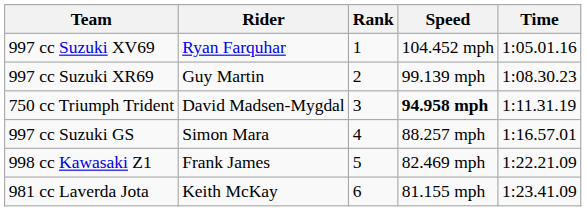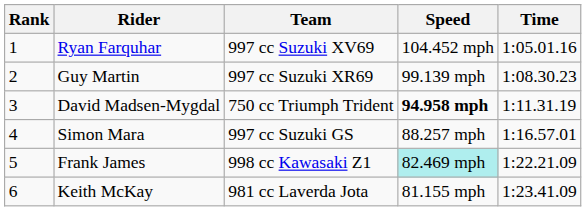columns swapped: Rank <-> Team
Frank James | Speed: no background -> paleturquoise background
